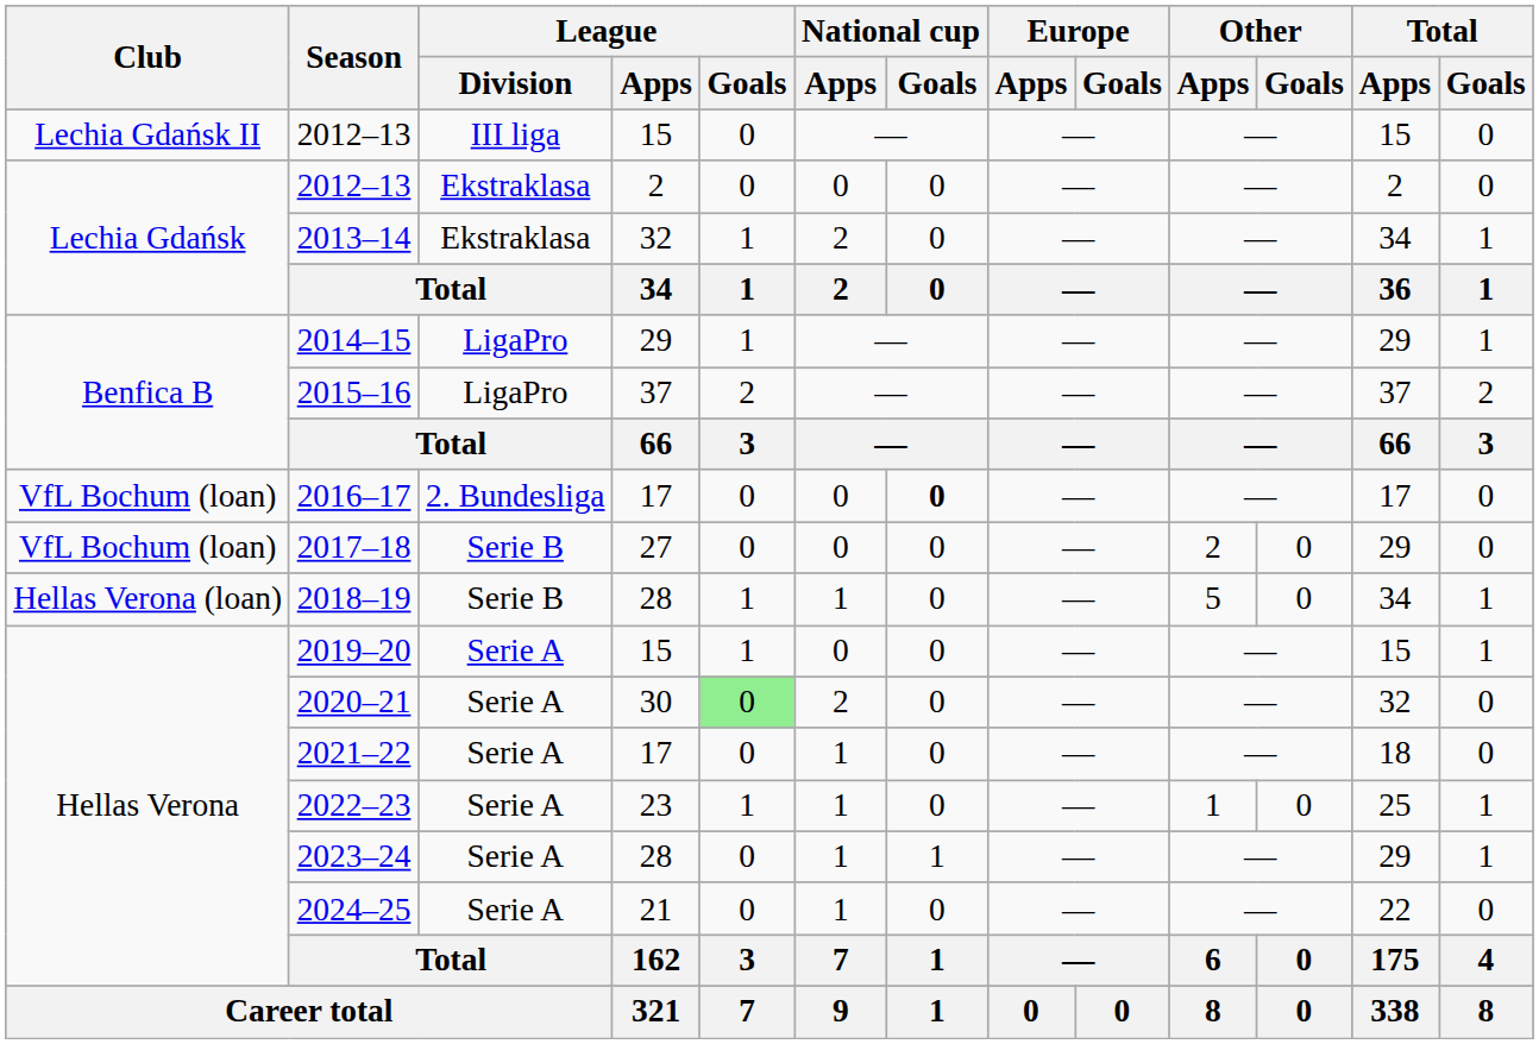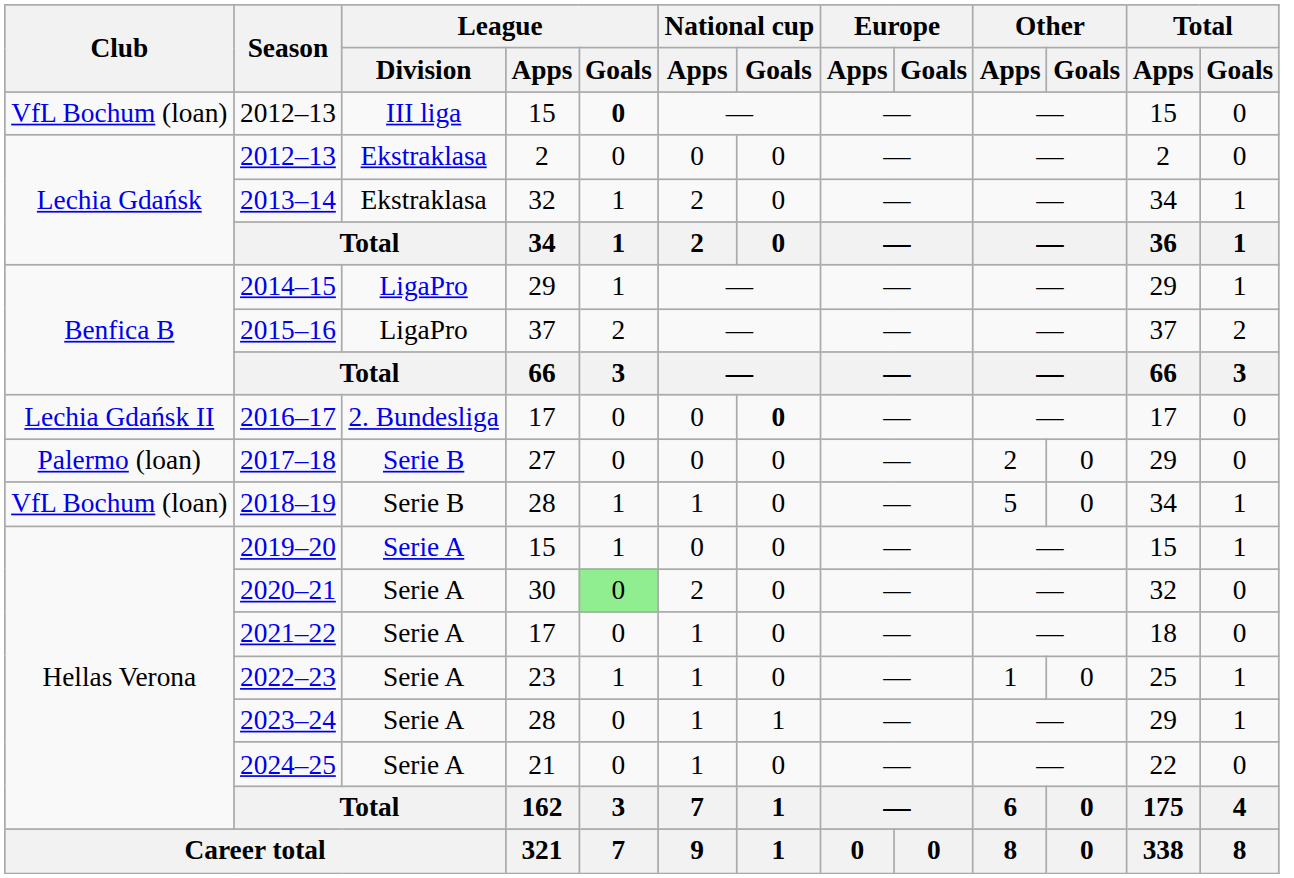2012–13 / 15 | Club: Lechia Gdańsk II -> VfL Bochum (loan)
2012–13 / 15 | League / Goals: normal -> bold
2016–17 | Club: VfL Bochum (loan) -> Lechia Gdańsk II
2017–18 | Club: VfL Bochum (loan) -> Palermo (loan)
2018–19 | Club: Hellas Verona (loan) -> VfL Bochum (loan)
